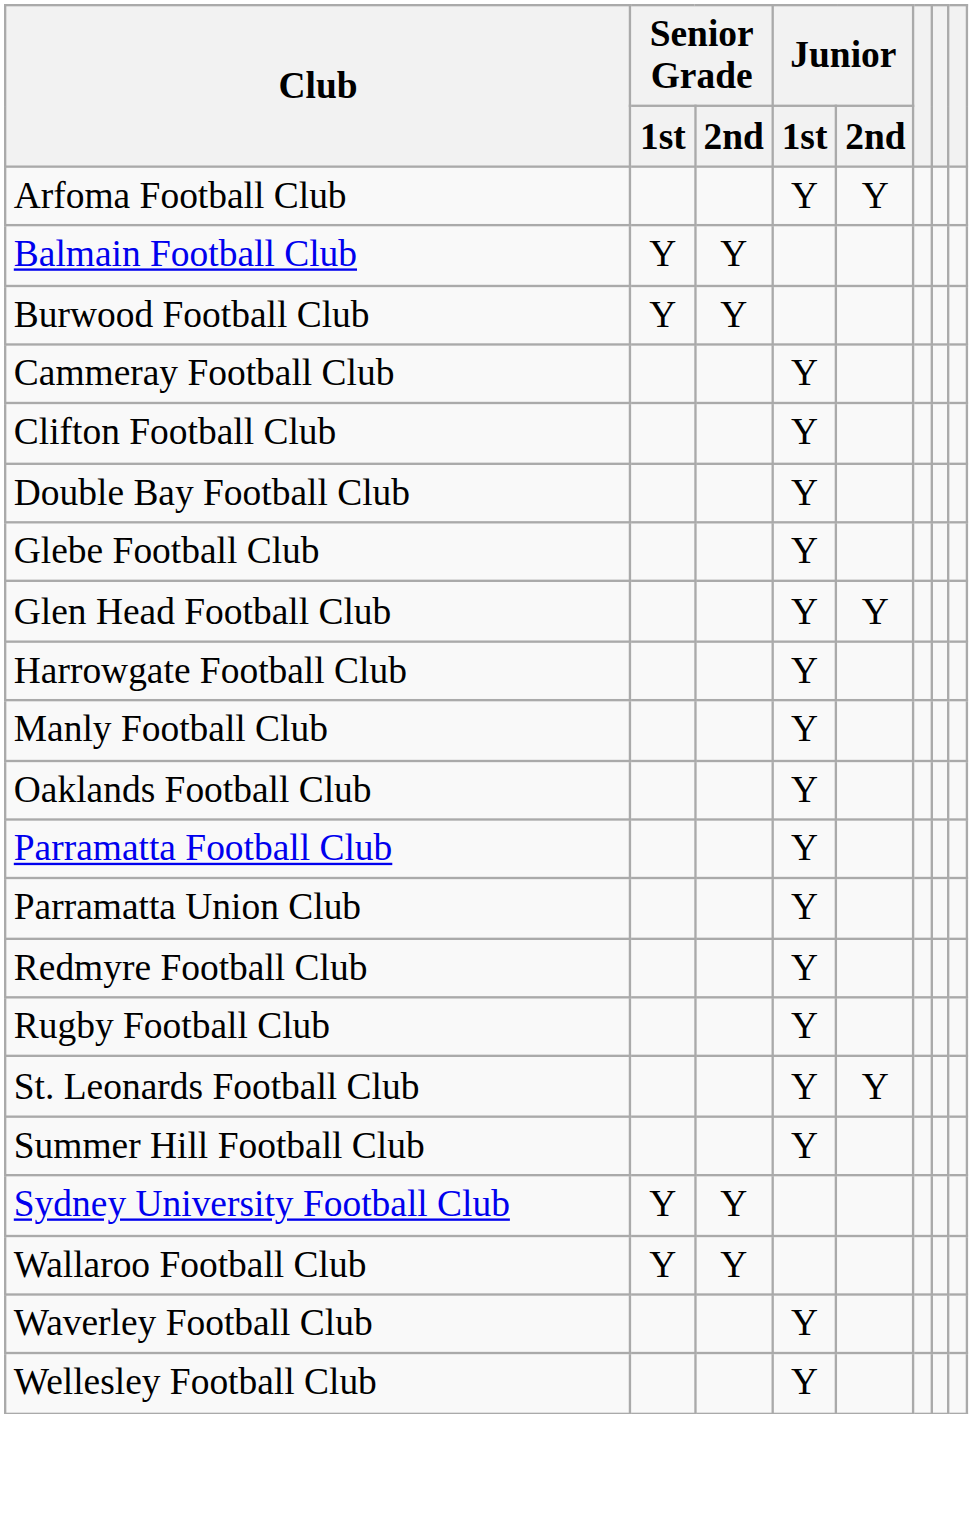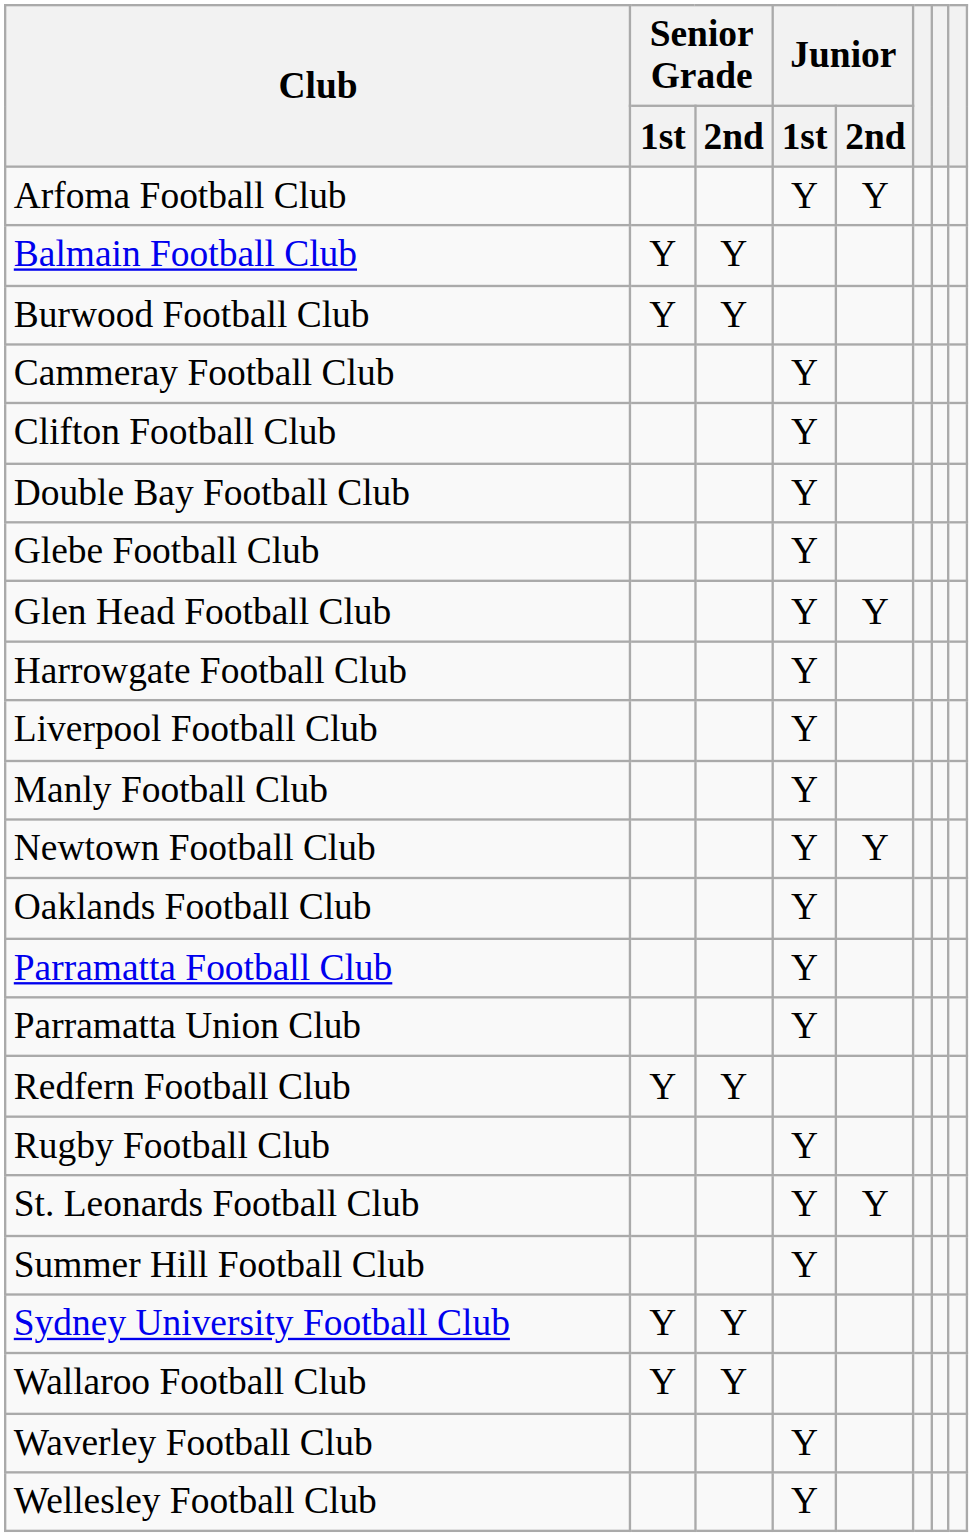+ row: Liverpool Football Club | Y
+ row: Newtown Football Club | Y | Y
+ row: Redfern Football Club | Y | Y
- row: Redmyre Football Club | Y
